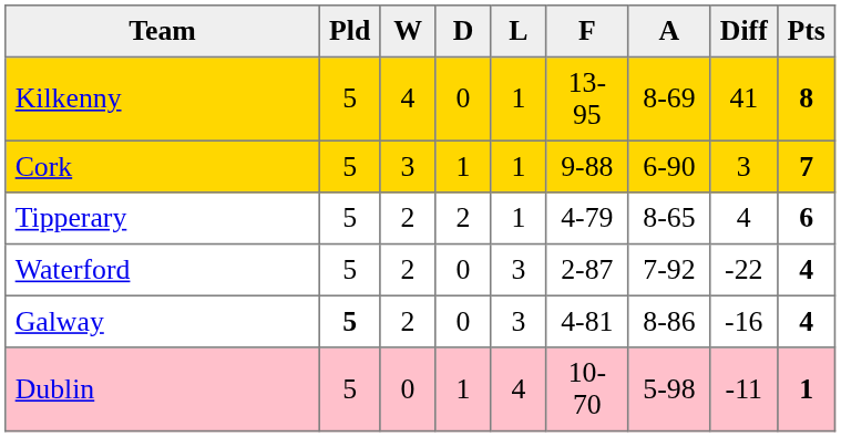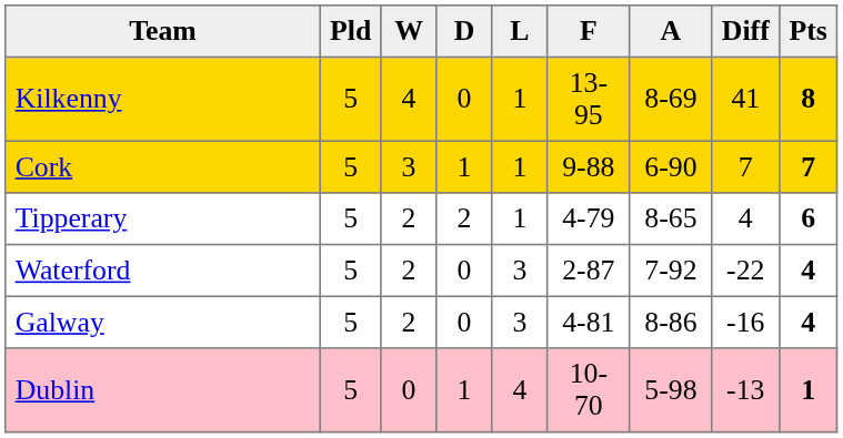Cork | Diff: 3 -> 7
Galway | Pld: bold -> normal
Dublin | Diff: -11 -> -13
